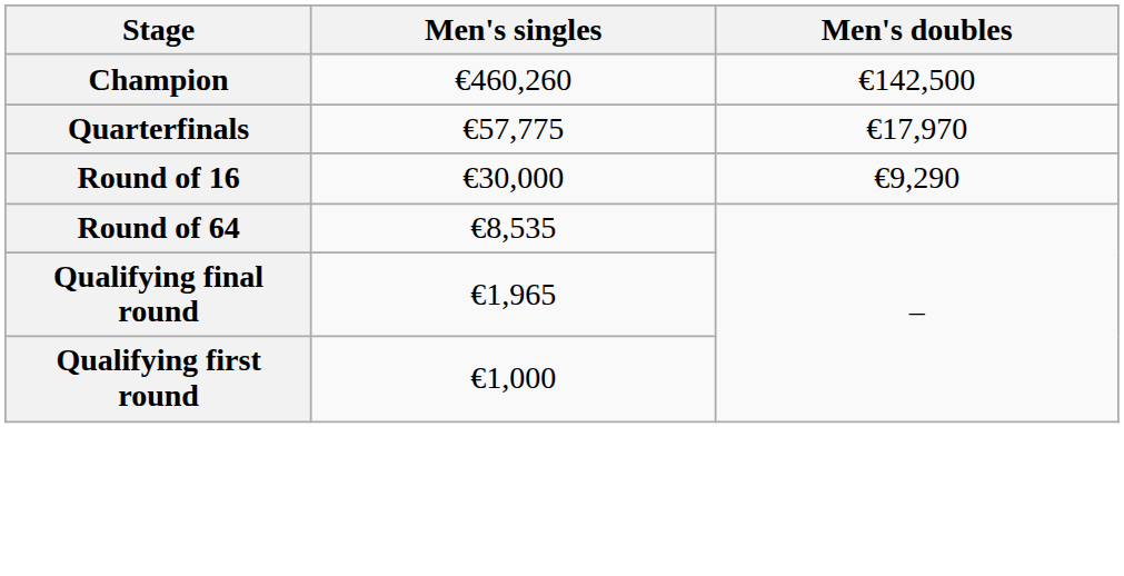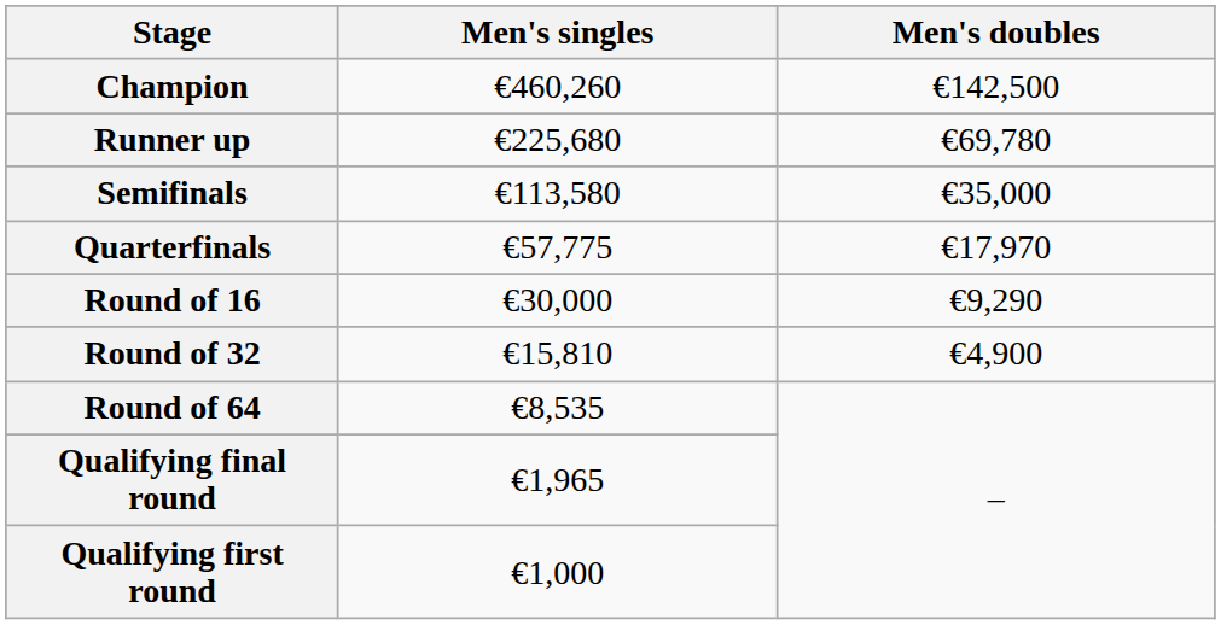+ row: Runner up | €225,680 | €69,780
+ row: Semifinals | €113,580 | €35,000
+ row: Round of 32 | €15,810 | €4,900
